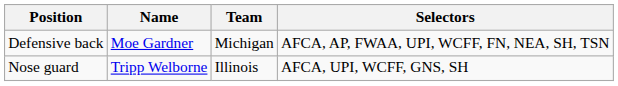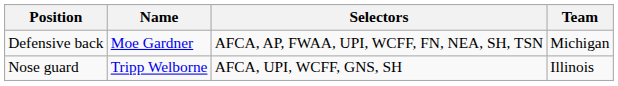columns swapped: Team <-> Selectors
